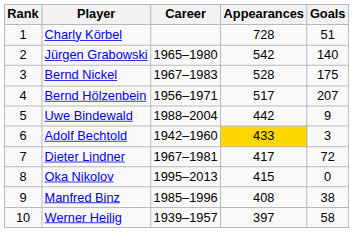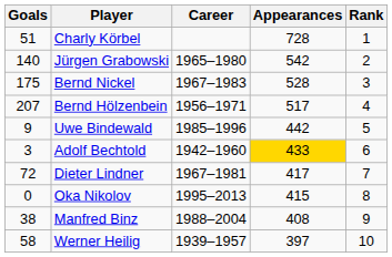columns swapped: Rank <-> Goals
Uwe Bindewald | Career: 1988–2004 -> 1985–1996
Manfred Binz | Career: 1985–1996 -> 1988–2004
